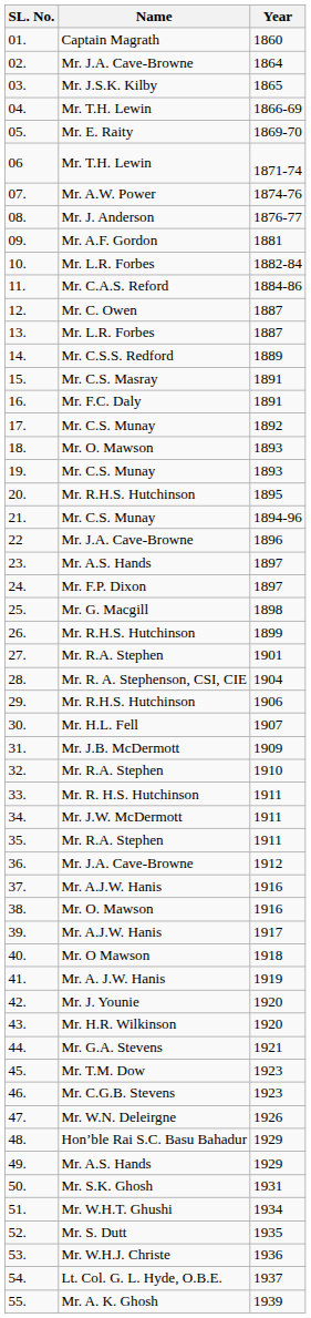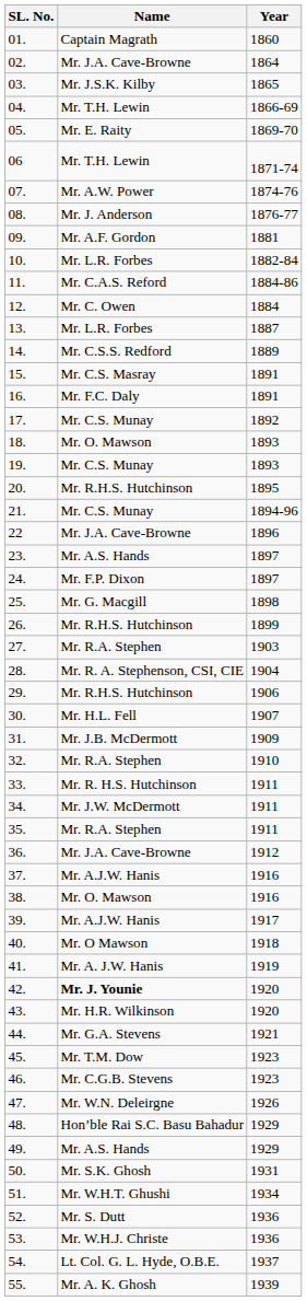12. | Year: 1887 -> 1884
27. | Year: 1901 -> 1903
42. | Name: normal -> bold
52. | Year: 1935 -> 1936
